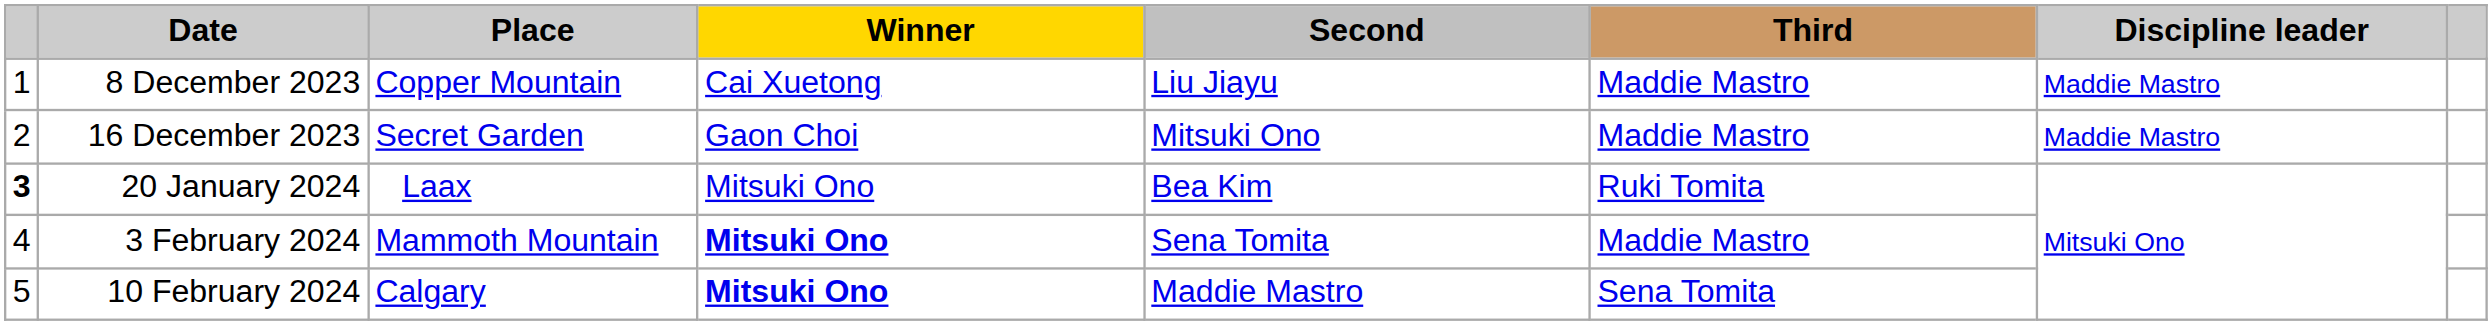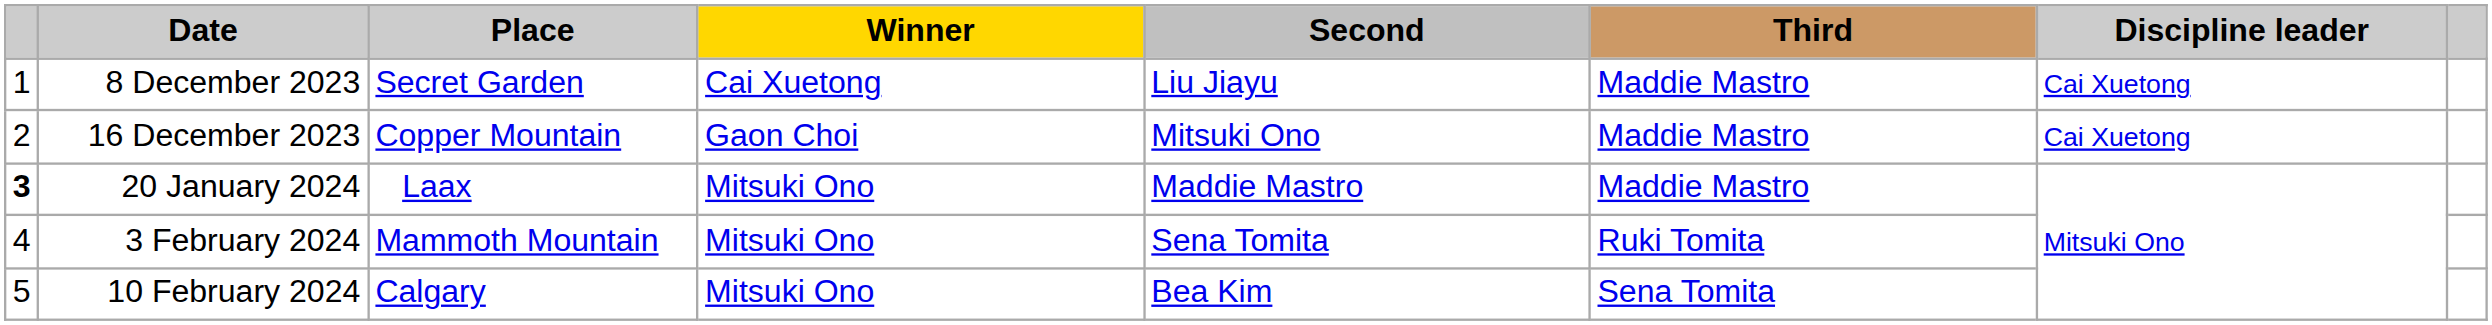8 December 2023 | Place: Copper Mountain -> Secret Garden
8 December 2023 | Discipline leader: Maddie Mastro -> Cai Xuetong
16 December 2023 | Place: Secret Garden -> Copper Mountain
16 December 2023 | Discipline leader: Maddie Mastro -> Cai Xuetong
20 January 2024 | Second: Bea Kim -> Maddie Mastro
20 January 2024 | Third: Ruki Tomita -> Maddie Mastro
3 February 2024 | Winner: bold -> normal
3 February 2024 | Third: Maddie Mastro -> Ruki Tomita
10 February 2024 | Winner: bold -> normal
10 February 2024 | Second: Maddie Mastro -> Bea Kim
